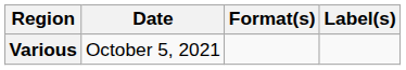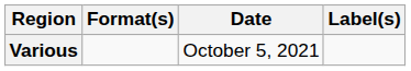columns swapped: Date <-> Format(s)
